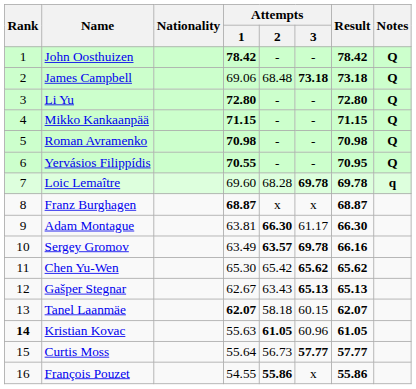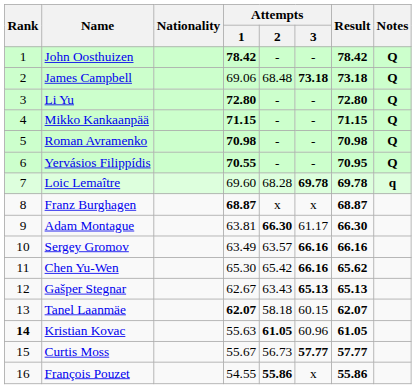Sergey Gromov | Attempts / 2: bold -> normal
Sergey Gromov | Attempts / 3: 69.78 -> 66.16
Chen Yu-Wen | Attempts / 3: 65.62 -> 66.16
Curtis Moss | Attempts / 1: 55.64 -> 55.67
